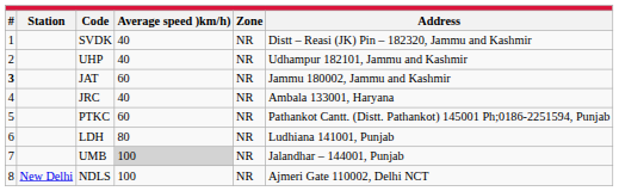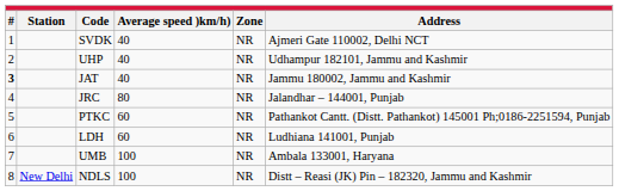SVDK | Address: Distt – Reasi (JK) Pin – 182320, Jammu and Kashmir -> Ajmeri Gate 110002, Delhi NCT
JAT | Average speed )km/h): 60 -> 40
JRC | Average speed )km/h): 40 -> 80
JRC | Address: Ambala 133001, Haryana -> Jalandhar – 144001, Punjab
LDH | Average speed )km/h): 80 -> 60
UMB | Average speed )km/h): lightgrey background -> no background
UMB | Address: Jalandhar – 144001, Punjab -> Ambala 133001, Haryana
NDLS | Address: Ajmeri Gate 110002, Delhi NCT -> Distt – Reasi (JK) Pin – 182320, Jammu and Kashmir
